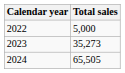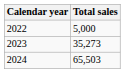2024 | Total sales: 65,505 -> 65,503
